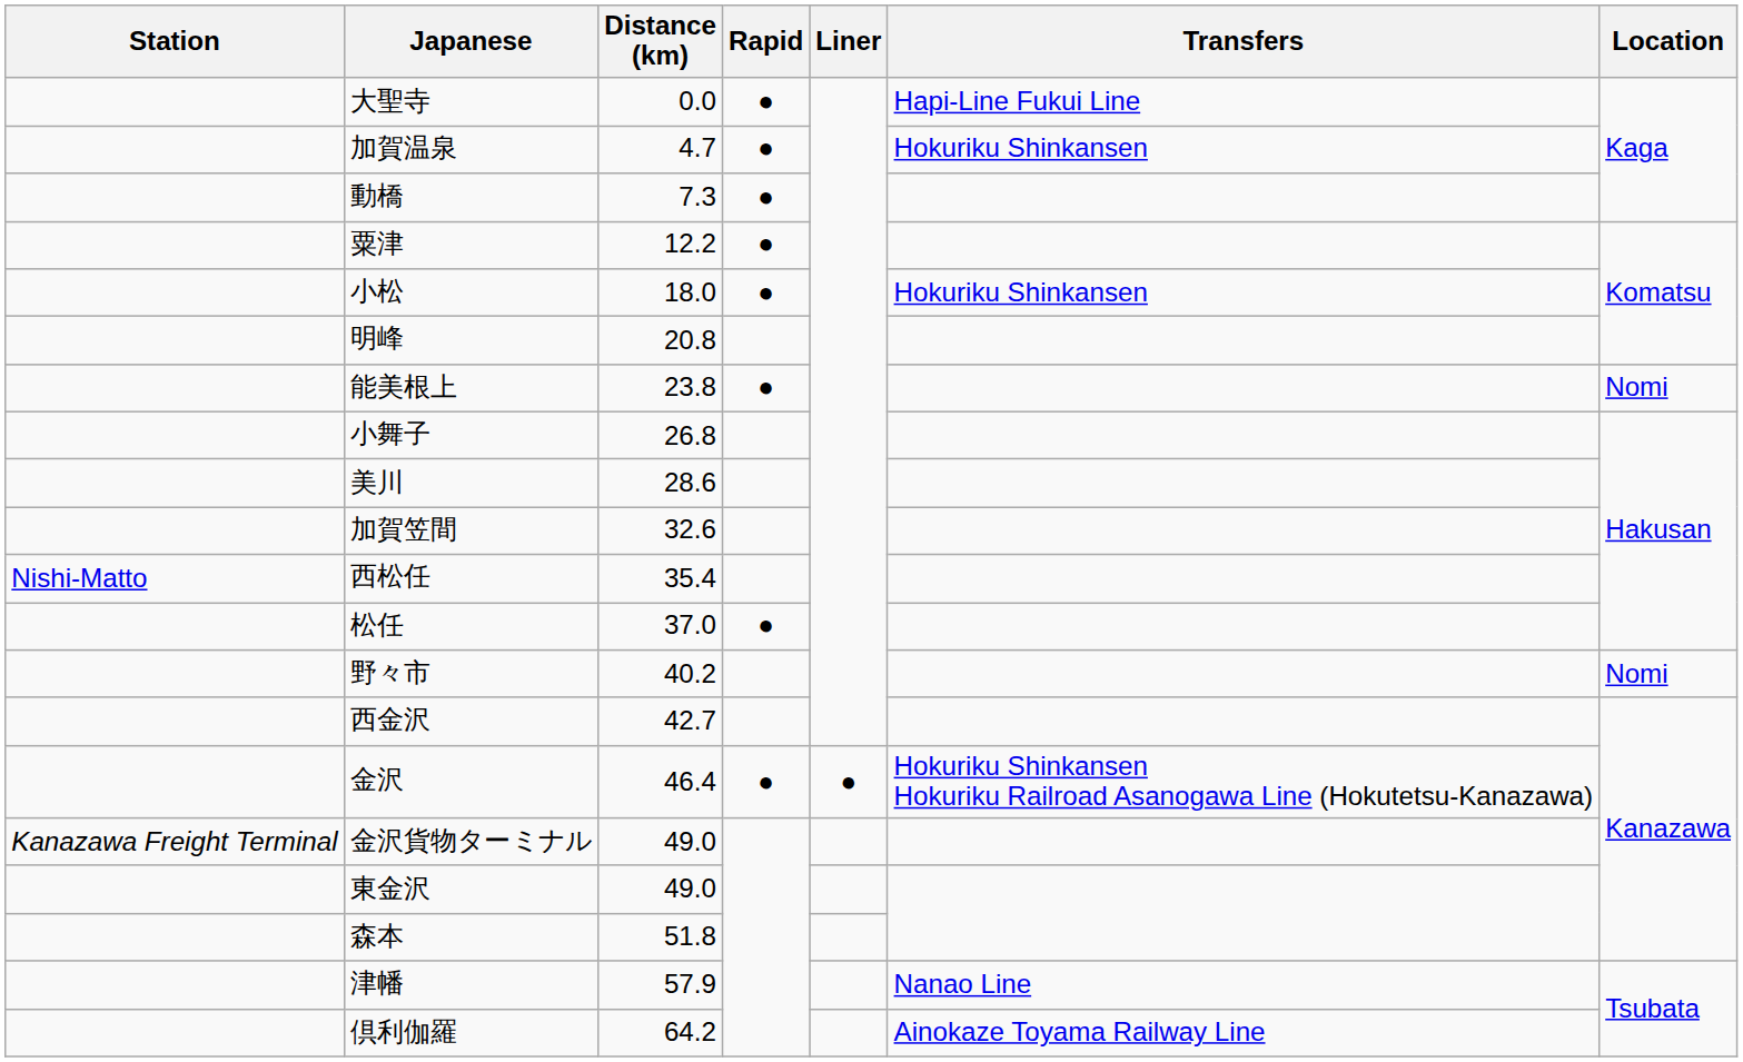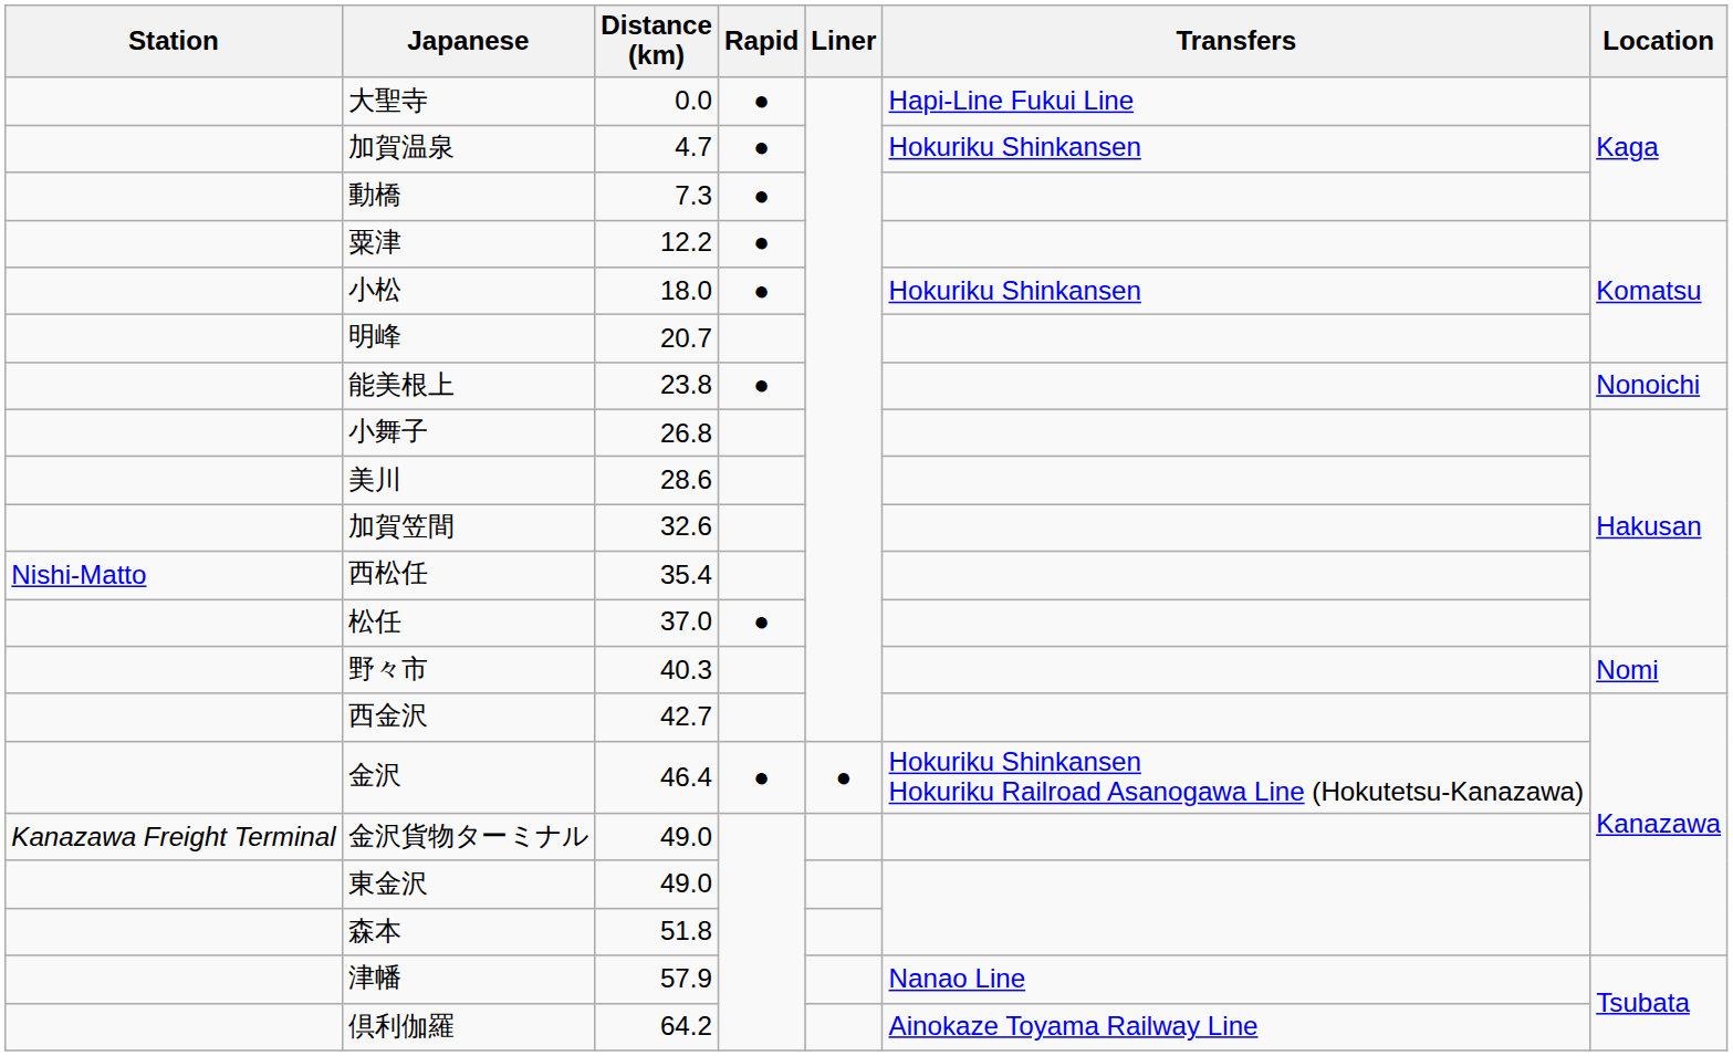明峰 | Distance (km): 20.8 -> 20.7
能美根上 | Location: Nomi -> Nonoichi
野々市 | Distance (km): 40.2 -> 40.3
